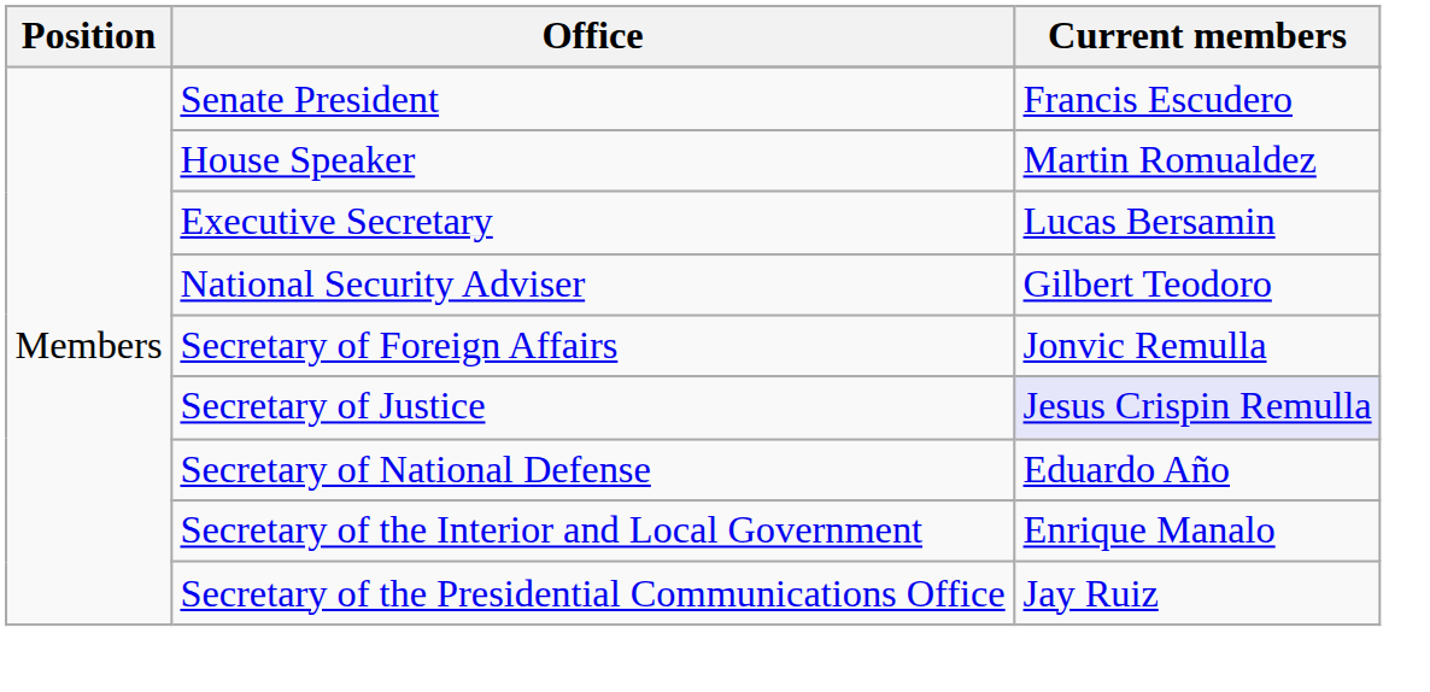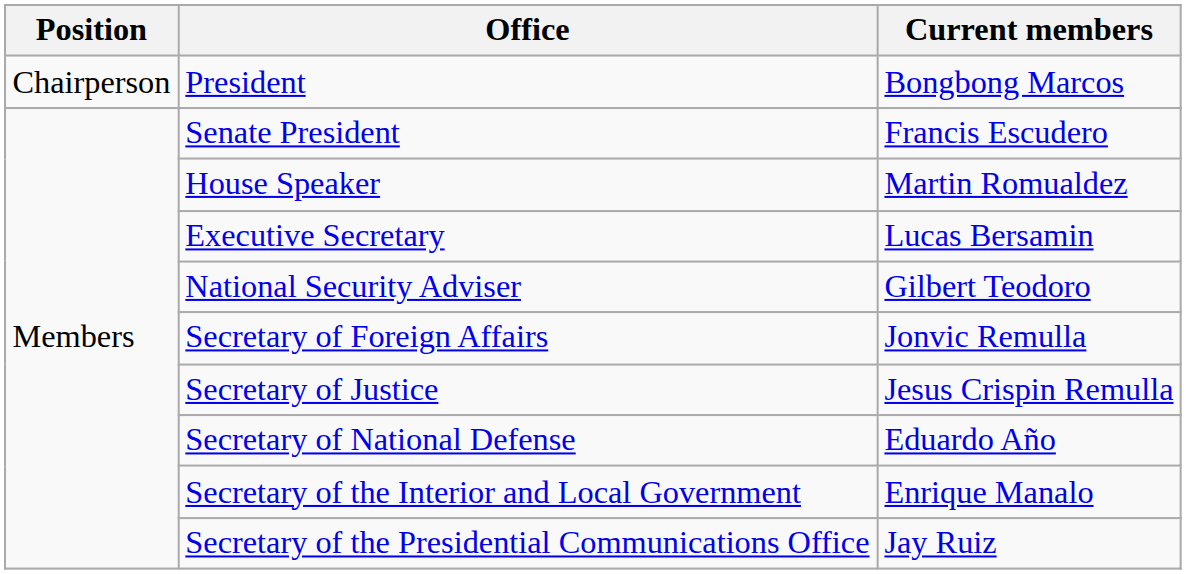+ row: Chairperson | President | Bongbong Marcos
Secretary of Justice | Current members: lavender background -> no background
